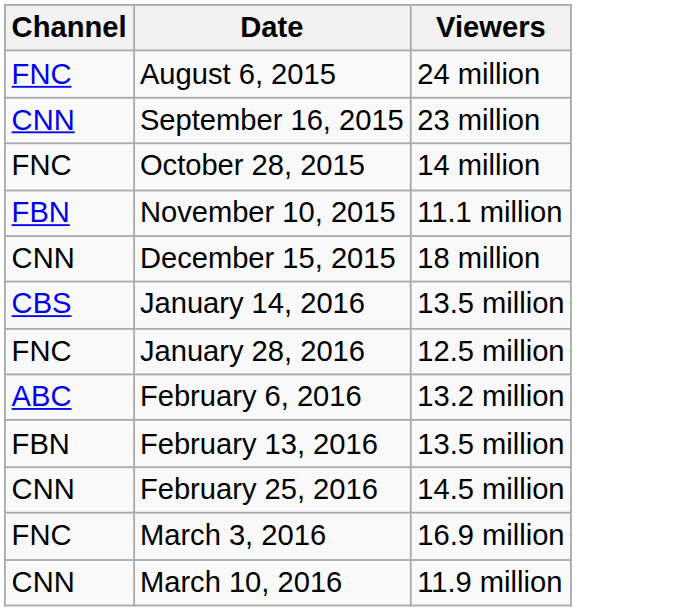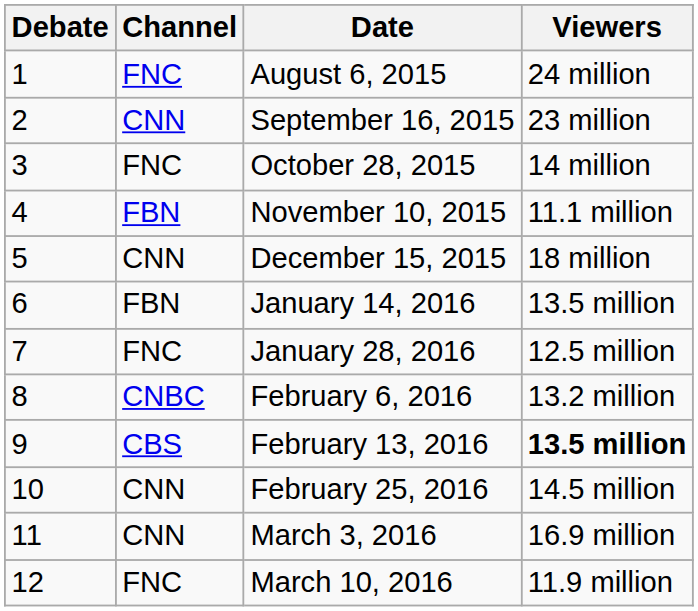+ column: Debate | 1 | 2 | 3 | 4 | 5 | 6 | 7 | 8 | 9 | 10 | 11 | 12
January 14, 2016 | Channel: CBS -> FBN
February 6, 2016 | Channel: ABC -> CNBC
February 13, 2016 | Channel: FBN -> CBS
February 13, 2016 | Viewers: normal -> bold
March 3, 2016 | Channel: FNC -> CNN
March 10, 2016 | Channel: CNN -> FNC
